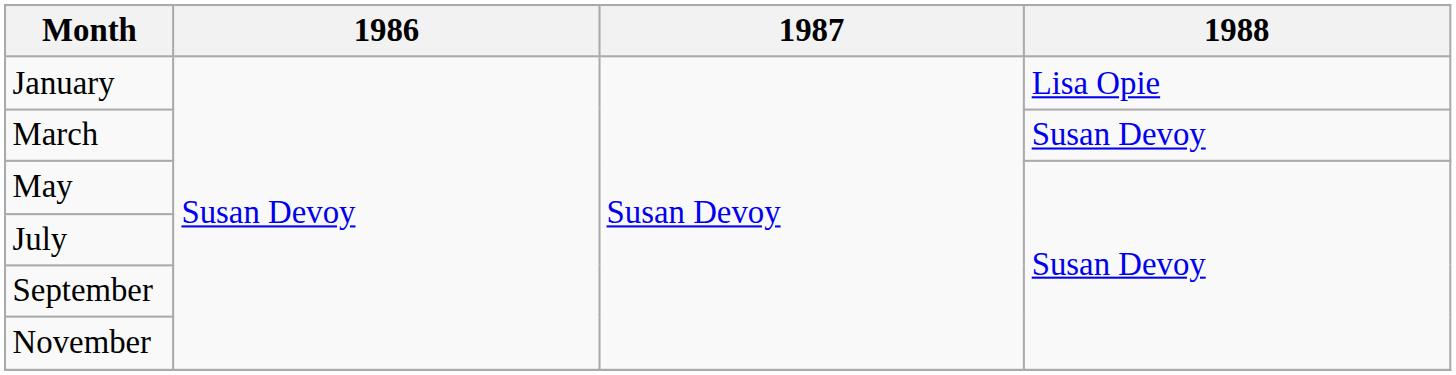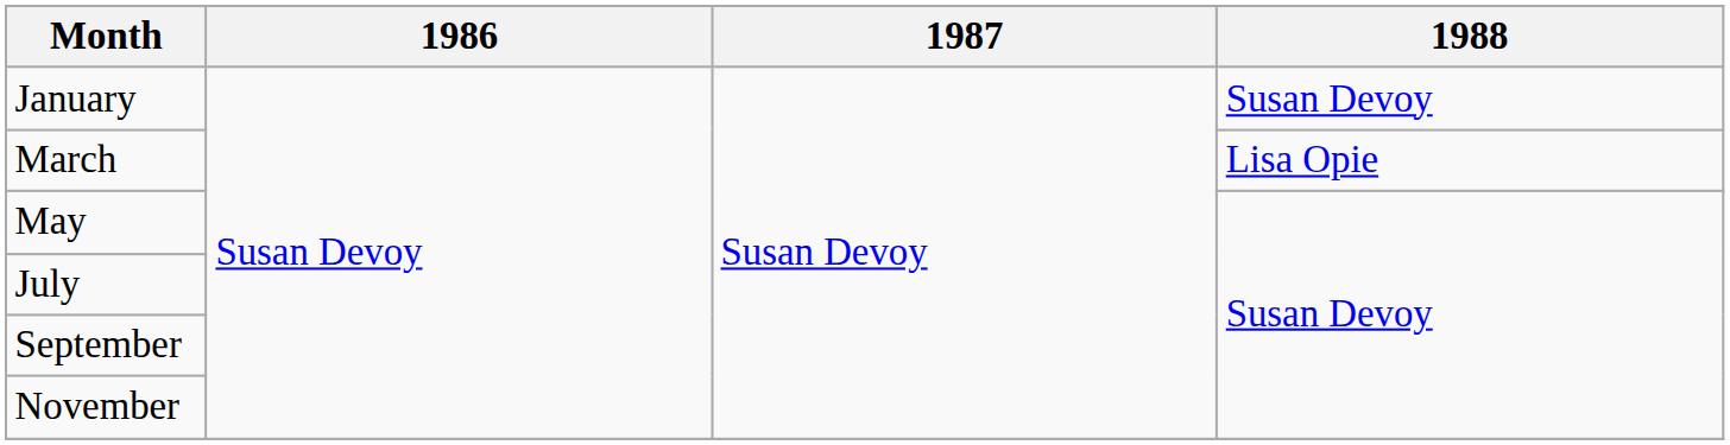January | 1988: Lisa Opie -> Susan Devoy
March | 1988: Susan Devoy -> Lisa Opie
